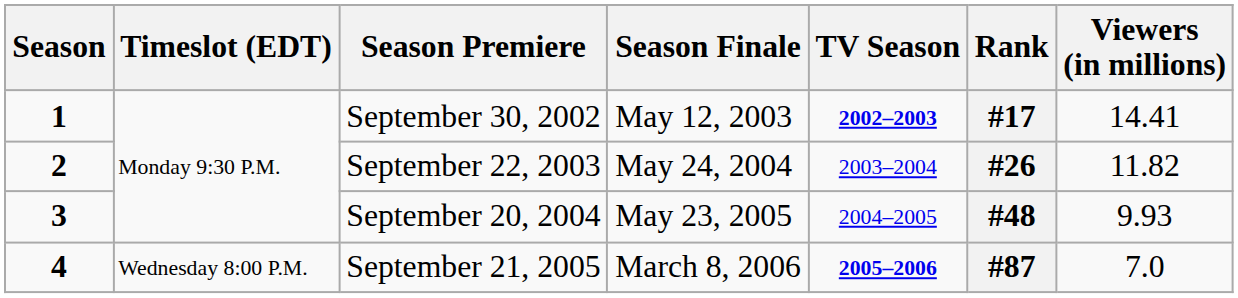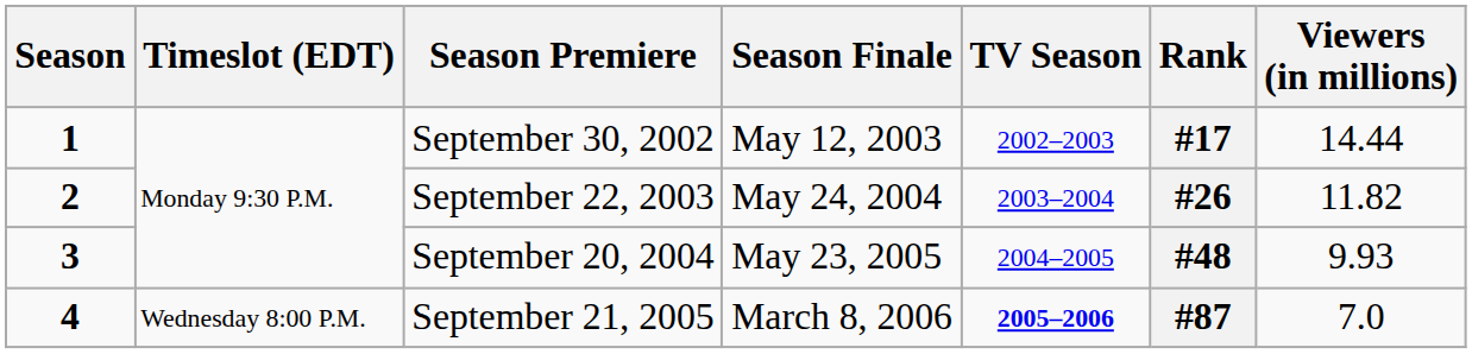1 | TV Season: bold -> normal
1 | Viewers (in millions): 14.41 -> 14.44
